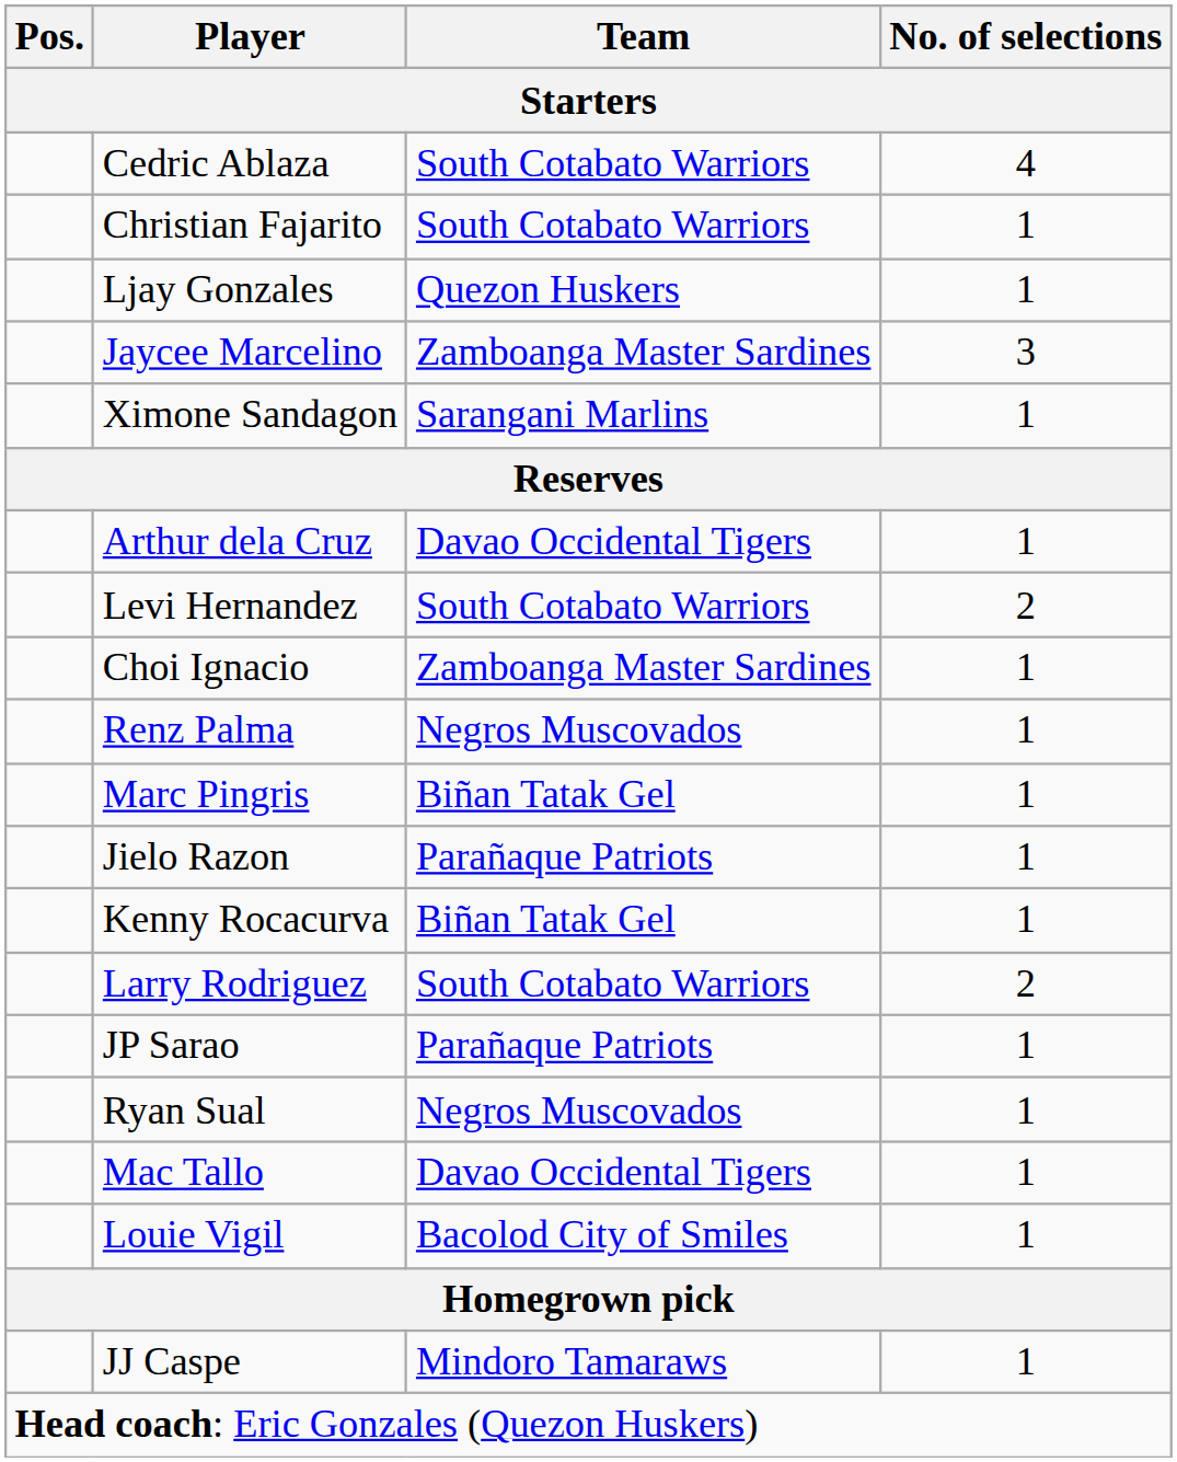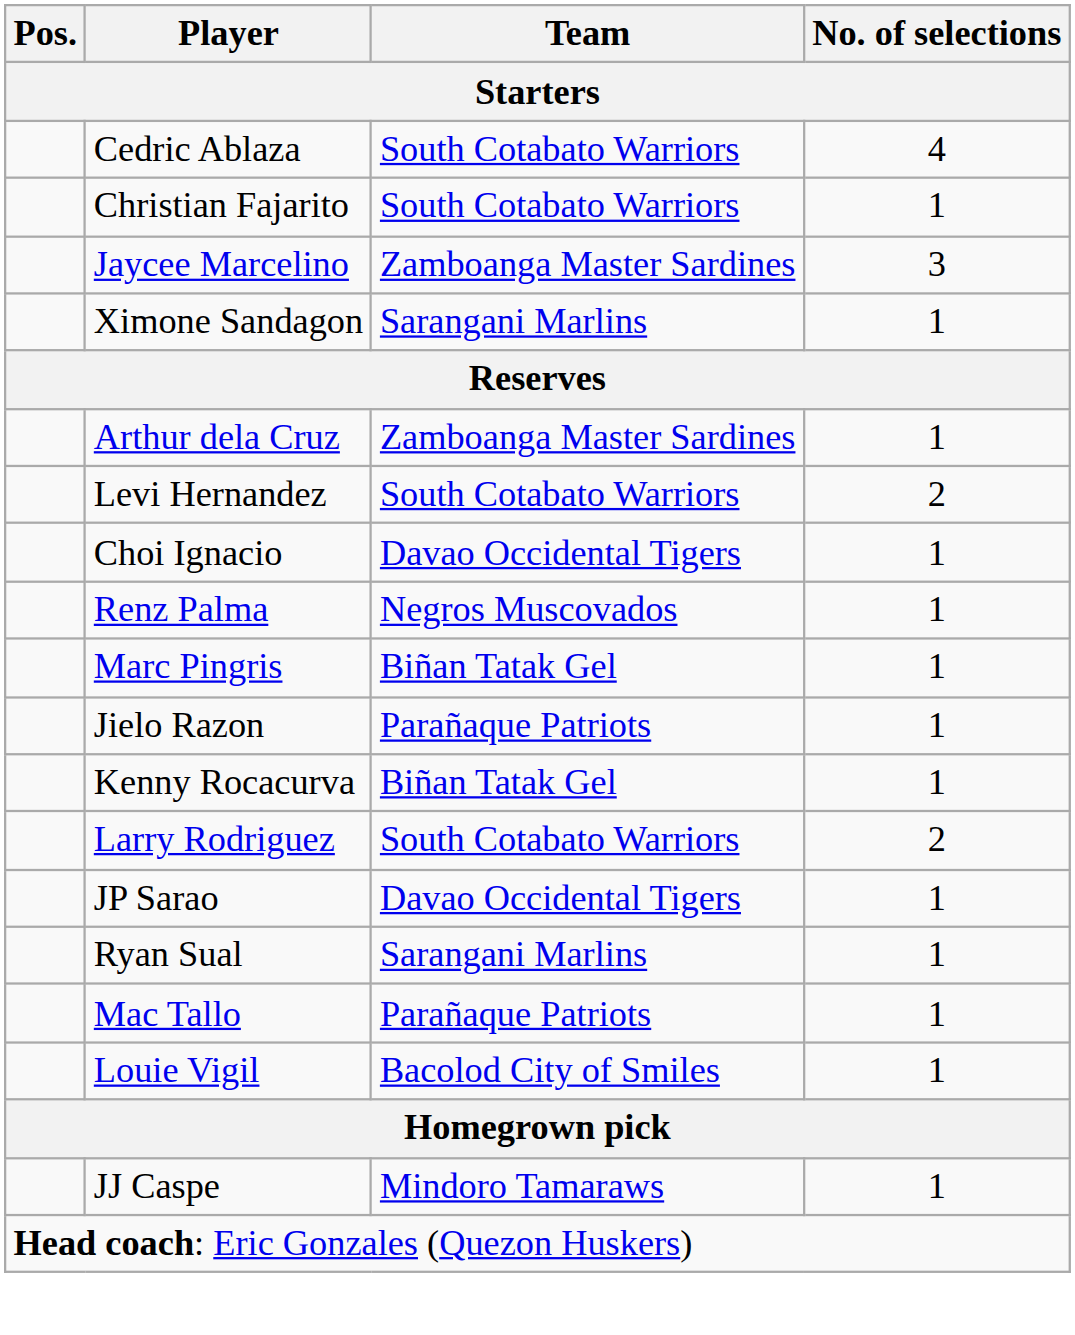- row: Ljay Gonzales | Quezon Huskers | 1
Arthur dela Cruz | Team: Davao Occidental Tigers -> Zamboanga Master Sardines
Choi Ignacio | Team: Zamboanga Master Sardines -> Davao Occidental Tigers
JP Sarao | Team: Parañaque Patriots -> Davao Occidental Tigers
Ryan Sual | Team: Negros Muscovados -> Sarangani Marlins
Mac Tallo | Team: Davao Occidental Tigers -> Parañaque Patriots
